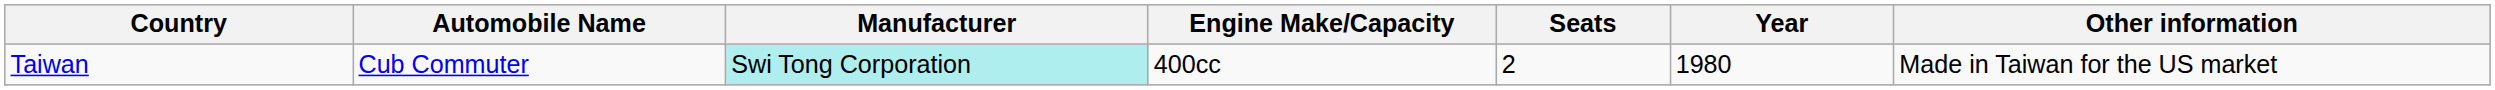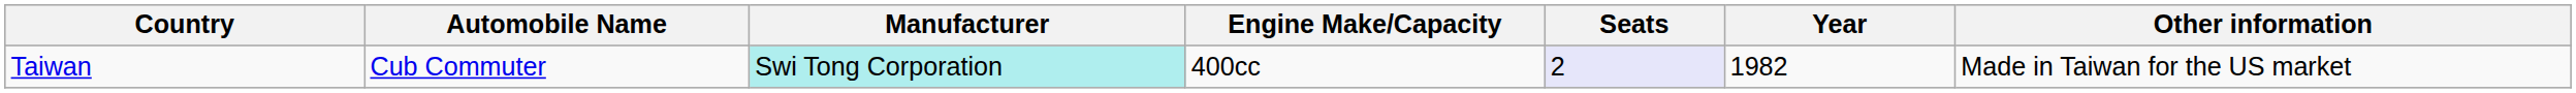Taiwan | Seats: no background -> lavender background
Taiwan | Year: 1980 -> 1982
